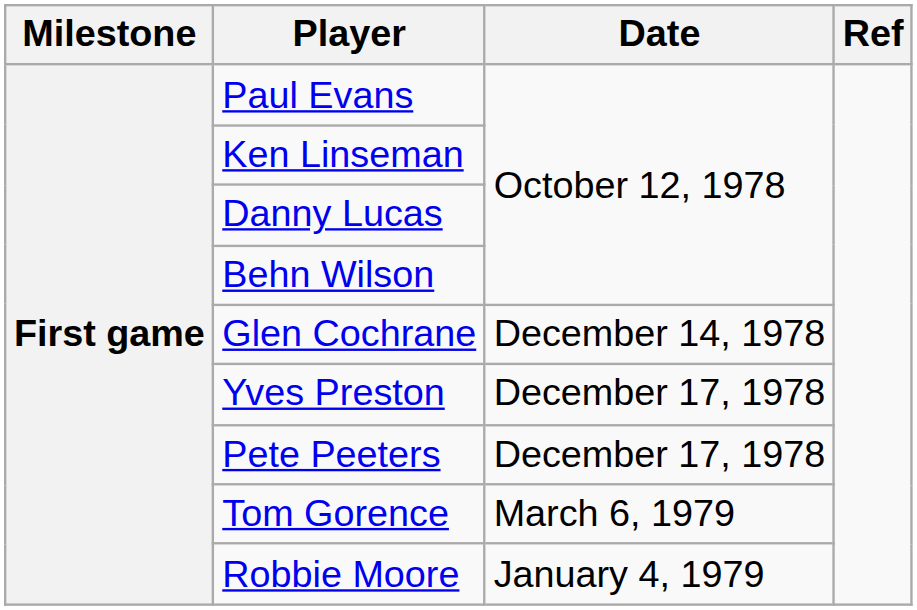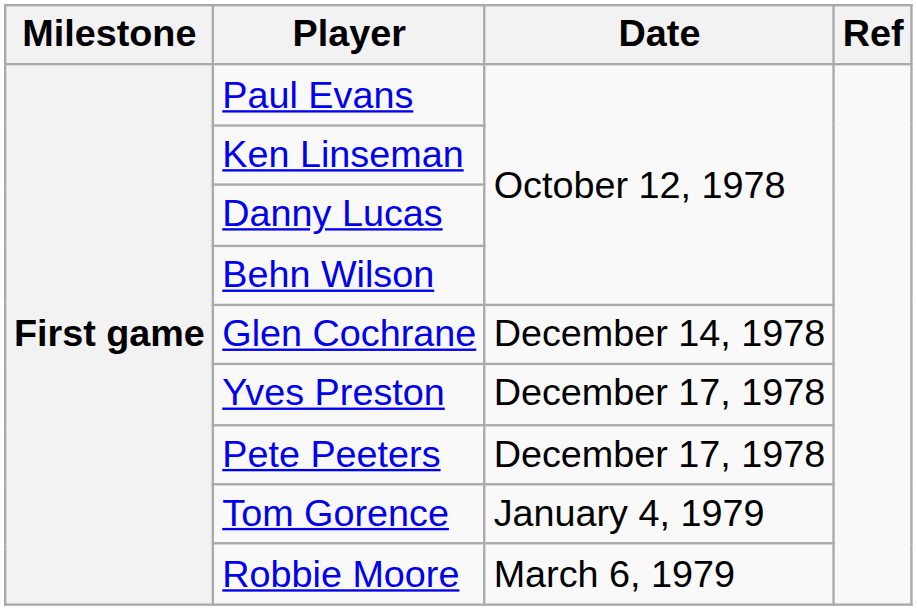Tom Gorence | Date: March 6, 1979 -> January 4, 1979
Robbie Moore | Date: January 4, 1979 -> March 6, 1979
